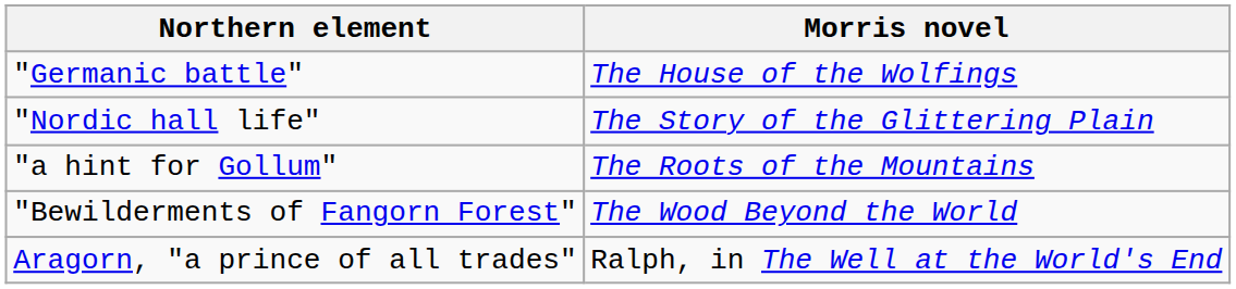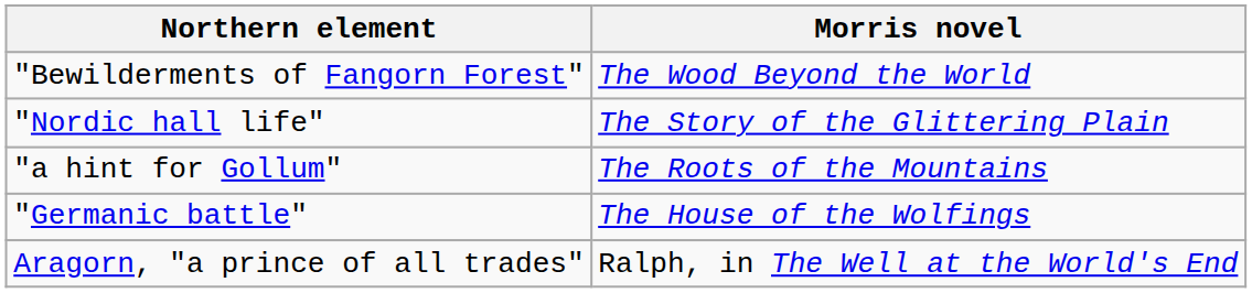rows swapped: "Germanic battle" <-> "Bewilderments of Fangorn Forest"
